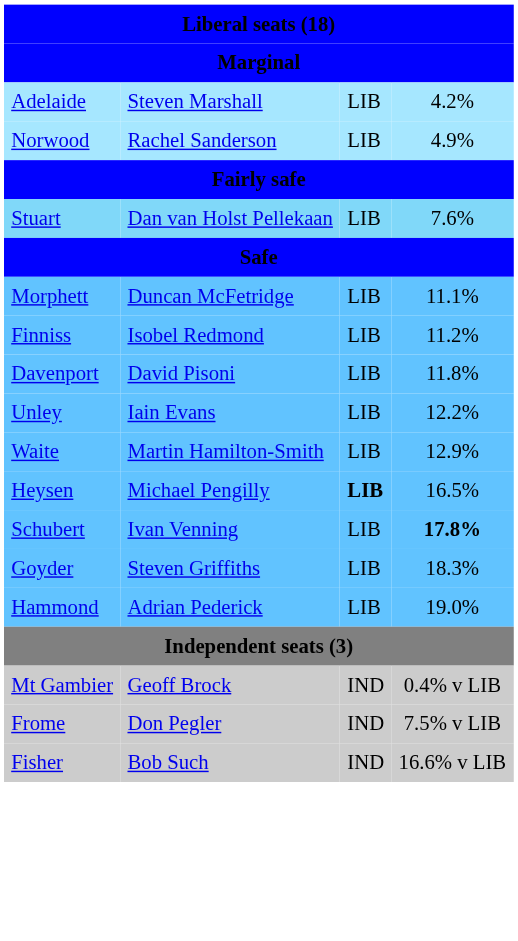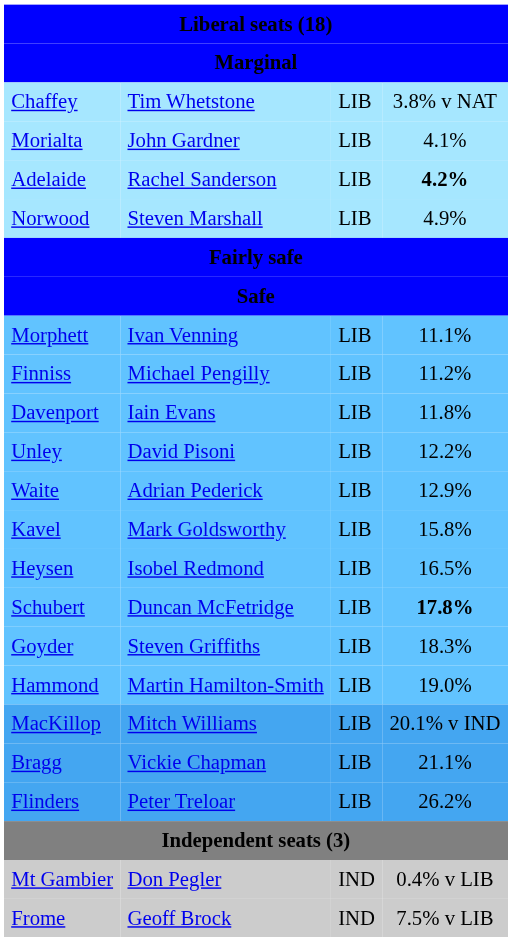+ row: Chaffey | Tim Whetstone | LIB | 3.8% v NAT
+ row: Morialta | John Gardner | LIB | 4.1%
Adelaide | column 2: Steven Marshall -> Rachel Sanderson
Adelaide | column 4: normal -> bold
Norwood | column 2: Rachel Sanderson -> Steven Marshall
- row: Stuart | Dan van Holst Pellekaan | LIB | 7.6%
Morphett | column 2: Duncan McFetridge -> Ivan Venning
Finniss | column 2: Isobel Redmond -> Michael Pengilly
Davenport | column 2: David Pisoni -> Iain Evans
Unley | column 2: Iain Evans -> David Pisoni
Waite | column 2: Martin Hamilton-Smith -> Adrian Pederick
+ row: Kavel | Mark Goldsworthy | LIB | 15.8%
Heysen | column 2: Michael Pengilly -> Isobel Redmond
Heysen | column 3: bold -> normal
Schubert | column 2: Ivan Venning -> Duncan McFetridge
Hammond | column 2: Adrian Pederick -> Martin Hamilton-Smith
+ row: MacKillop | Mitch Williams | LIB | 20.1% v IND
+ row: Bragg | Vickie Chapman | LIB | 21.1%
+ row: Flinders | Peter Treloar | LIB | 26.2%
Mt Gambier | column 2: Geoff Brock -> Don Pegler
Frome | column 2: Don Pegler -> Geoff Brock
- row: Fisher | Bob Such | IND | 16.6% v LIB
